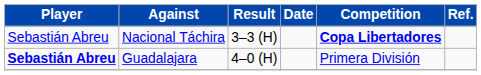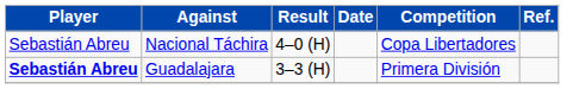Nacional Táchira | Result: 3–3 (H) -> 4–0 (H)
Nacional Táchira | Competition: bold -> normal
Guadalajara | Result: 4–0 (H) -> 3–3 (H)
